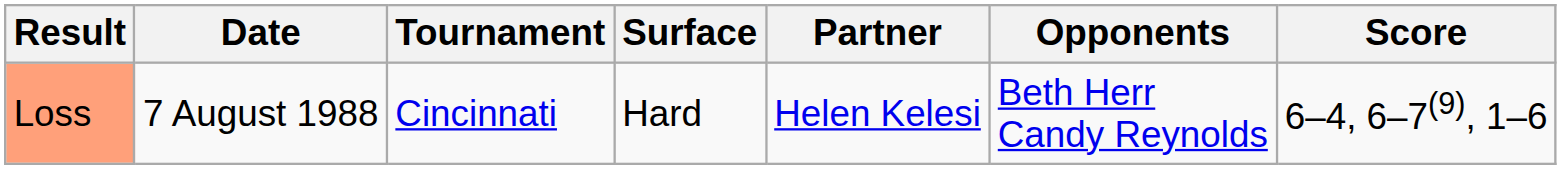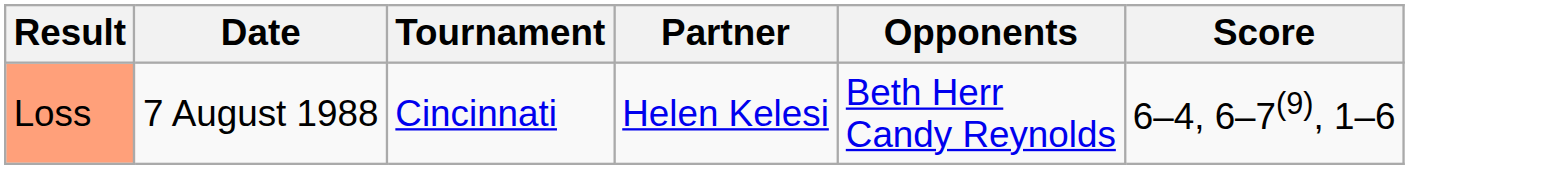- column: Surface | Hard
